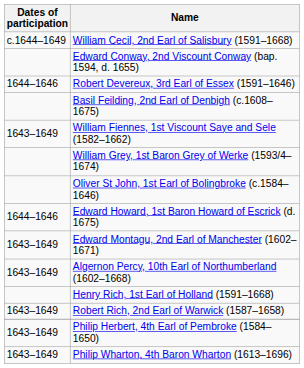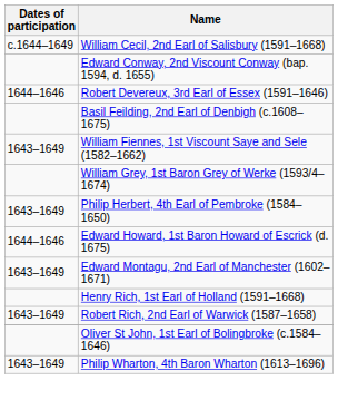rows swapped: Philip Herbert, 4th Earl of Pembroke (1584–1650) <-> Oliver St John, 1st Earl of Bolingbroke (c.1584–1646)
- row: 1643–1649 | Algernon Percy, 10th Earl of Northumberland (1602–1668)
